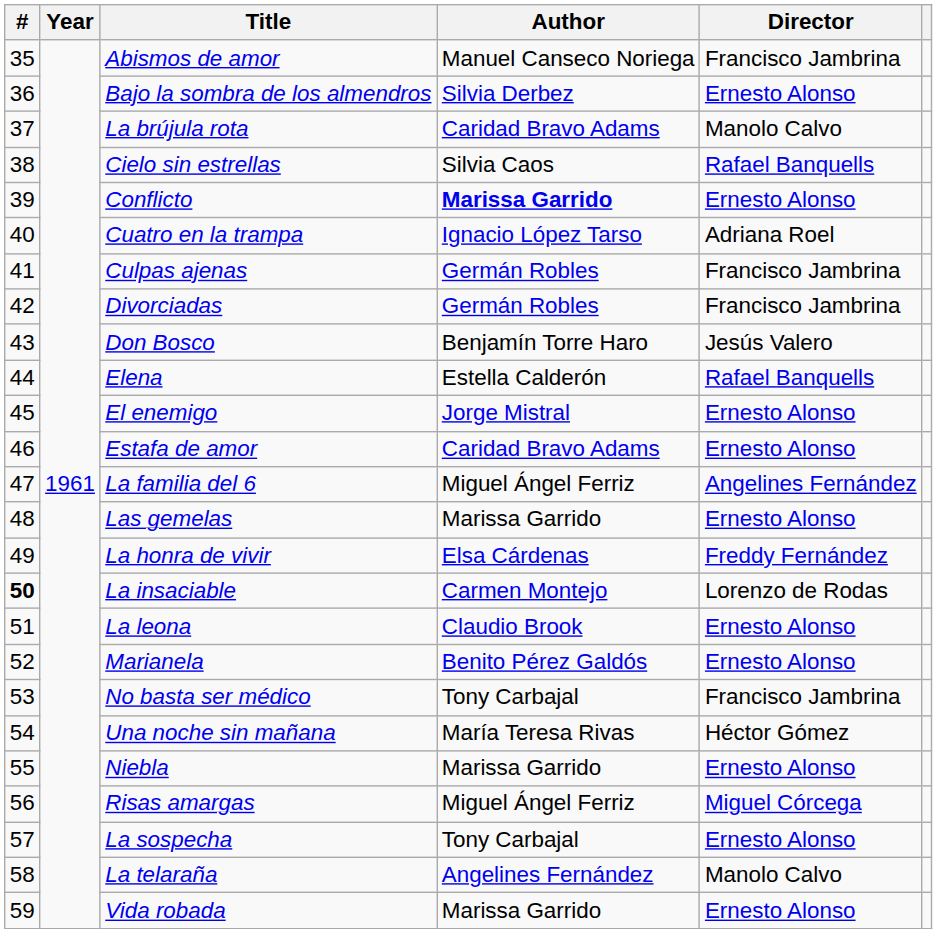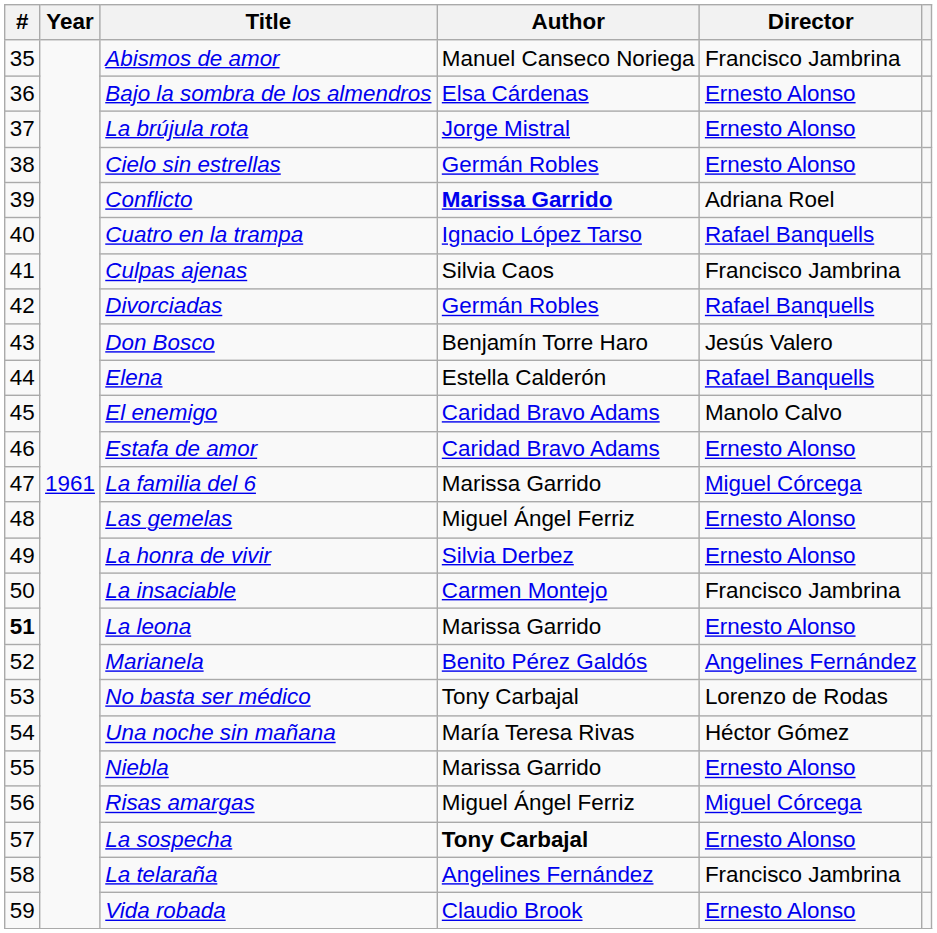Bajo la sombra de los almendros | Author: Silvia Derbez -> Elsa Cárdenas
La brújula rota | Author: Caridad Bravo Adams -> Jorge Mistral
La brújula rota | Director: Manolo Calvo -> Ernesto Alonso
Cielo sin estrellas | Author: Silvia Caos -> Germán Robles
Cielo sin estrellas | Director: Rafael Banquells -> Ernesto Alonso
Conflicto | Director: Ernesto Alonso -> Adriana Roel
Cuatro en la trampa | Director: Adriana Roel -> Rafael Banquells
Culpas ajenas | Author: Germán Robles -> Silvia Caos
Divorciadas | Director: Francisco Jambrina -> Rafael Banquells
El enemigo | Author: Jorge Mistral -> Caridad Bravo Adams
El enemigo | Director: Ernesto Alonso -> Manolo Calvo
La familia del 6 | Author: Miguel Ángel Ferriz -> Marissa Garrido
La familia del 6 | Director: Angelines Fernández -> Miguel Córcega
Las gemelas | Author: Marissa Garrido -> Miguel Ángel Ferriz
La honra de vivir | Author: Elsa Cárdenas -> Silvia Derbez
La honra de vivir | Director: Freddy Fernández -> Ernesto Alonso
La insaciable | #: bold -> normal
La insaciable | Director: Lorenzo de Rodas -> Francisco Jambrina
La leona | #: normal -> bold
La leona | Author: Claudio Brook -> Marissa Garrido
Marianela | Director: Ernesto Alonso -> Angelines Fernández
No basta ser médico | Director: Francisco Jambrina -> Lorenzo de Rodas
La sospecha | Author: normal -> bold
La telaraña | Director: Manolo Calvo -> Francisco Jambrina
Vida robada | Author: Marissa Garrido -> Claudio Brook
